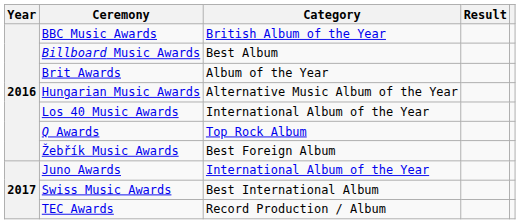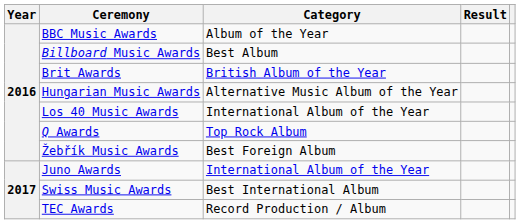BBC Music Awards | Category: British Album of the Year -> Album of the Year
Brit Awards | Category: Album of the Year -> British Album of the Year
